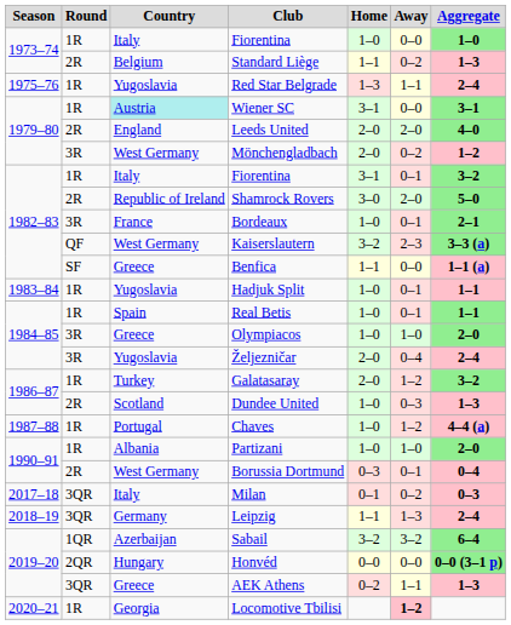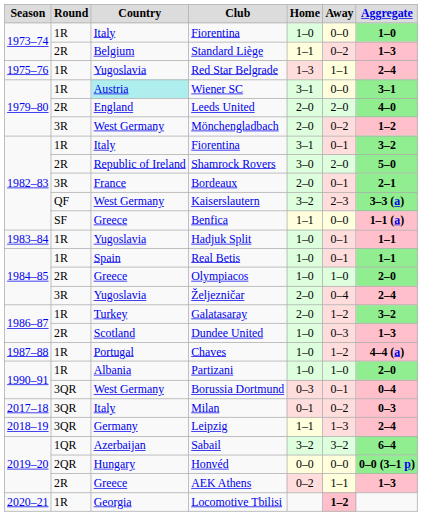Bordeaux | Home: 1–0 -> 2–0
Olympiacos | Round: 3R -> 2R
Borussia Dortmund | Round: 2R -> 3QR
AEK Athens | Round: 3QR -> 2R
